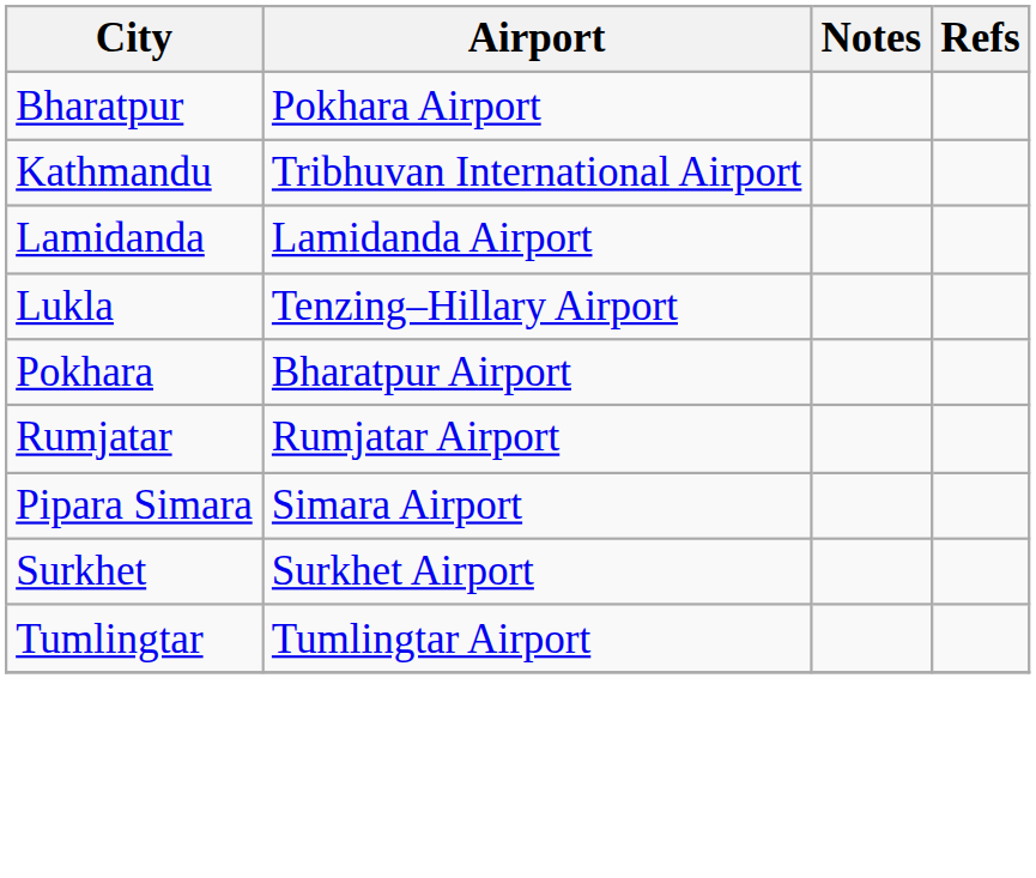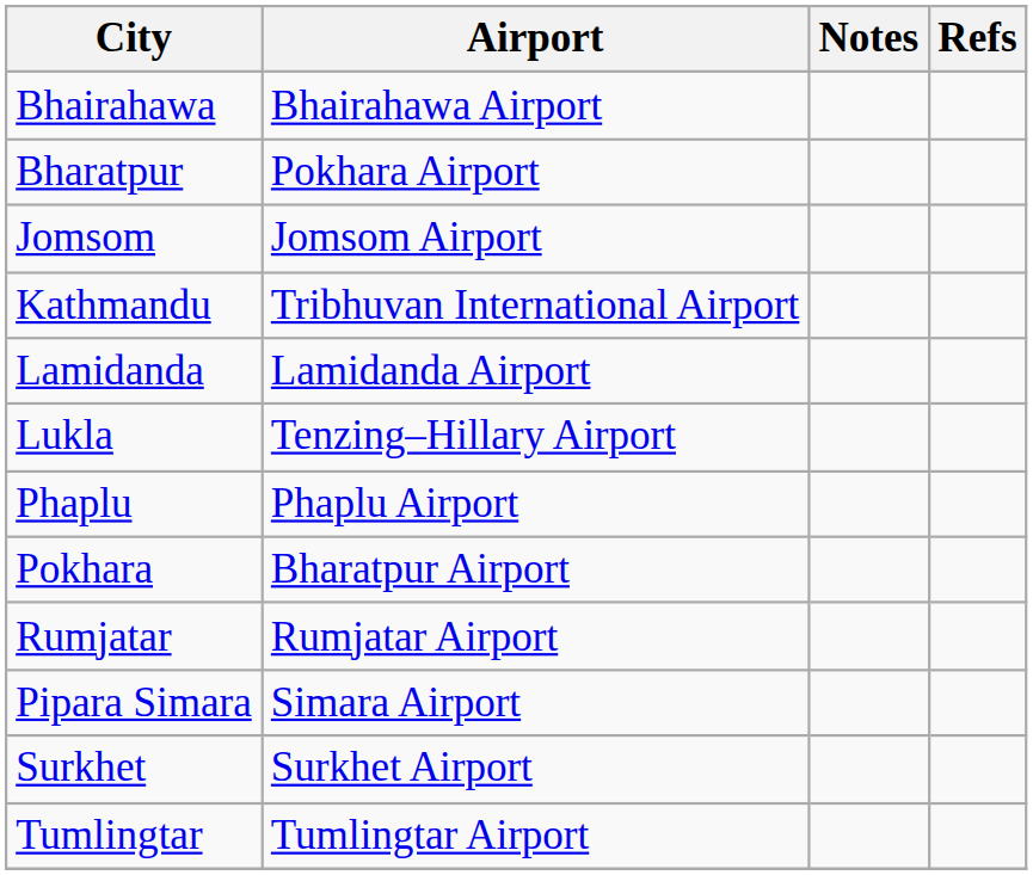+ row: Bhairahawa | Bhairahawa Airport
+ row: Jomsom | Jomsom Airport
+ row: Phaplu | Phaplu Airport
